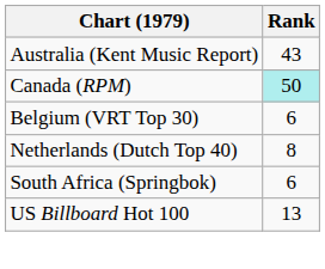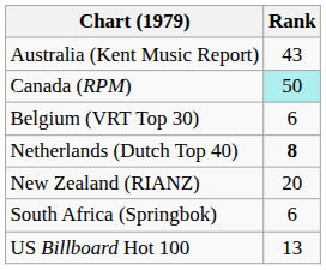Netherlands (Dutch Top 40) | Rank: normal -> bold
+ row: New Zealand (RIANZ) | 20
